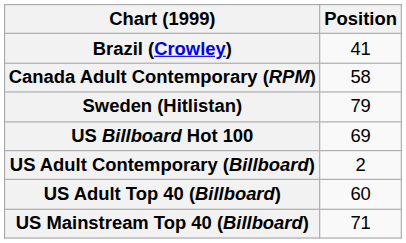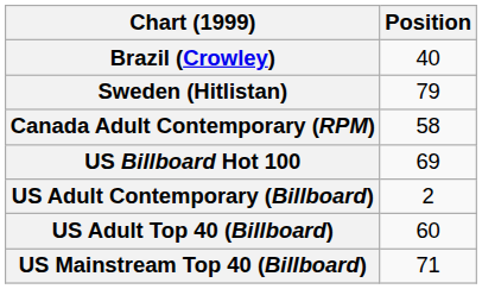Brazil (Crowley) | Position: 41 -> 40
rows swapped: Canada Adult Contemporary (RPM) <-> Sweden (Hitlistan)
